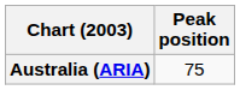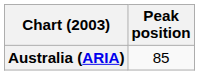Australia (ARIA) | Peak position: 75 -> 85
